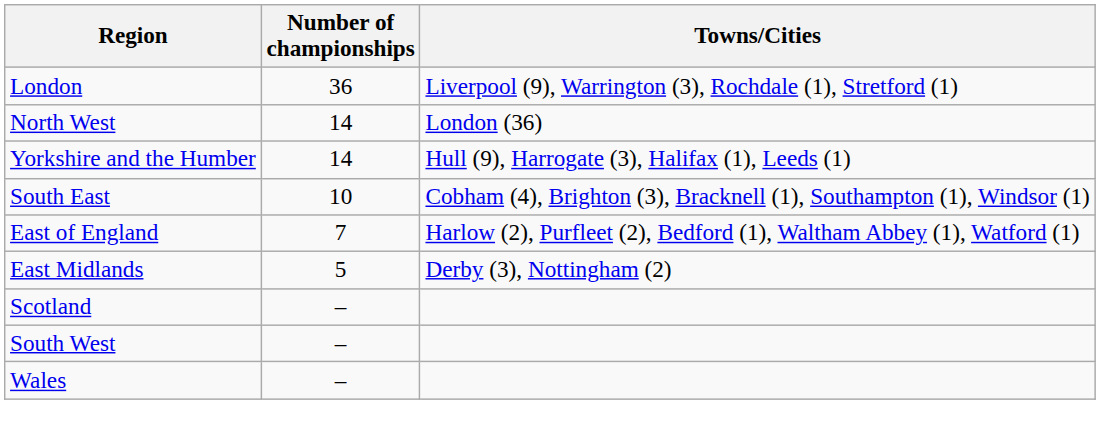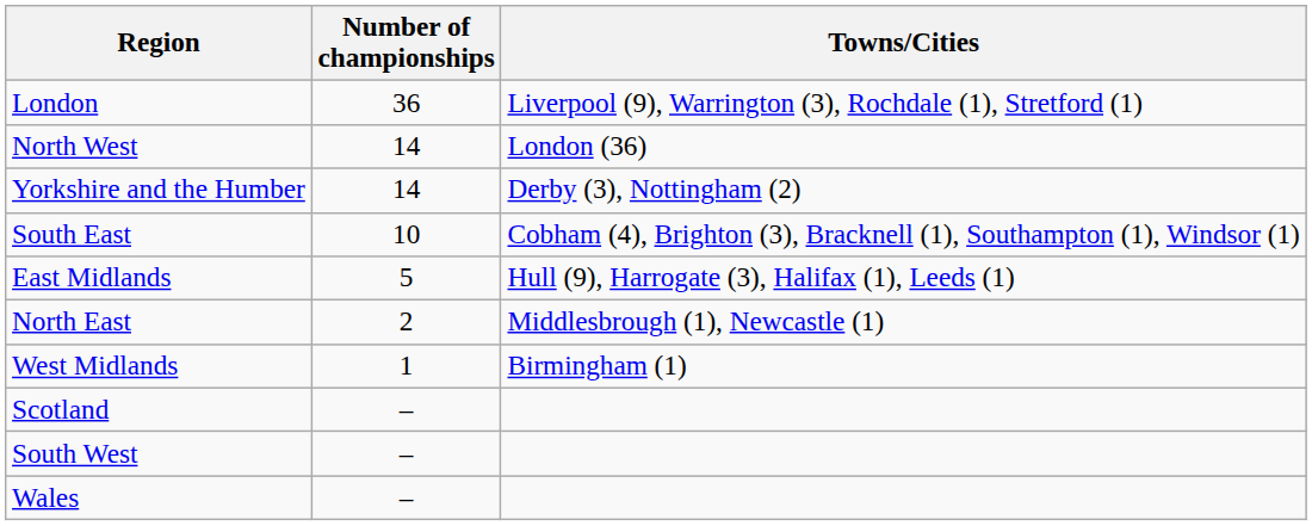Yorkshire and the Humber | Towns/Cities: Hull (9), Harrogate (3), Halifax (1), Leeds (1) -> Derby (3), Nottingham (2)
- row: East of England | 7 | Harlow (2), Purfleet (2), Bedford (1), Waltham Abbey (1), Watford (1)
East Midlands | Towns/Cities: Derby (3), Nottingham (2) -> Hull (9), Harrogate (3), Halifax (1), Leeds (1)
+ row: North East | 2 | Middlesbrough (1), Newcastle (1)
+ row: West Midlands | 1 | Birmingham (1)
